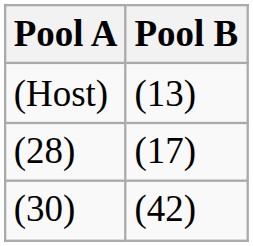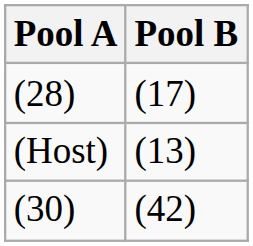rows swapped: (Host) <-> (28)
